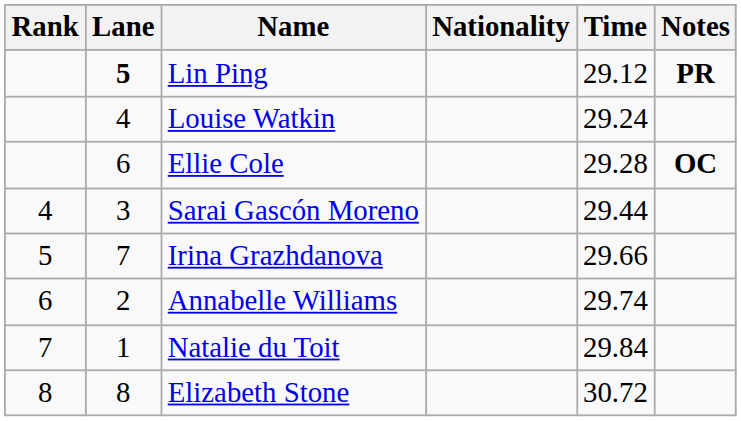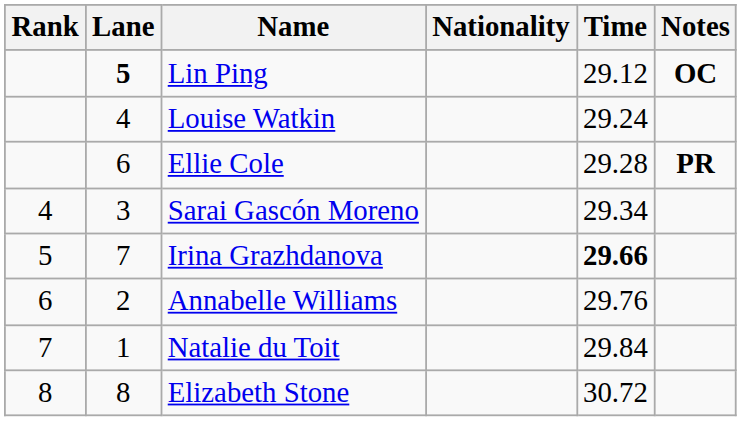Lin Ping | Notes: PR -> OC
Ellie Cole | Notes: OC -> PR
Sarai Gascón Moreno | Time: 29.44 -> 29.34
Irina Grazhdanova | Time: normal -> bold
Annabelle Williams | Time: 29.74 -> 29.76
